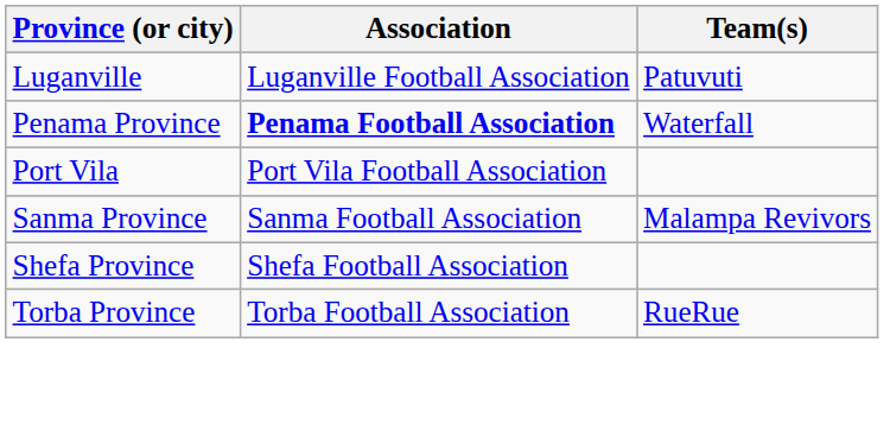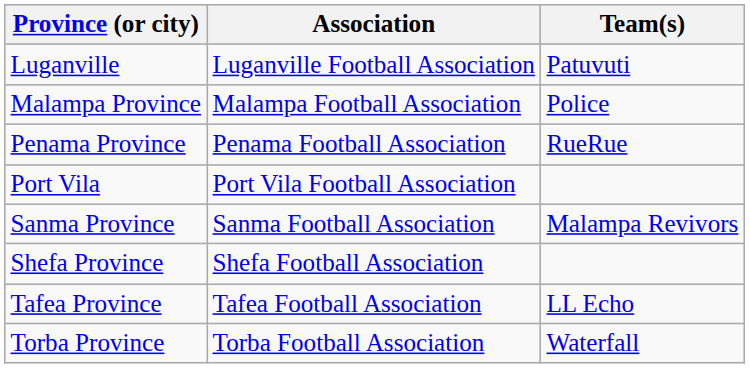+ row: Malampa Province | Malampa Football Association | Police
Penama Province | Association: bold -> normal
Penama Province | Team(s): Waterfall -> RueRue
+ row: Tafea Province | Tafea Football Association | LL Echo
Torba Province | Team(s): RueRue -> Waterfall
